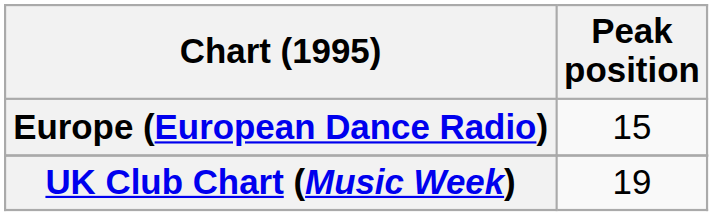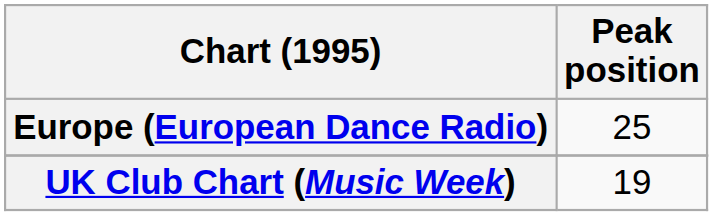Europe (European Dance Radio) | Peak position: 15 -> 25
